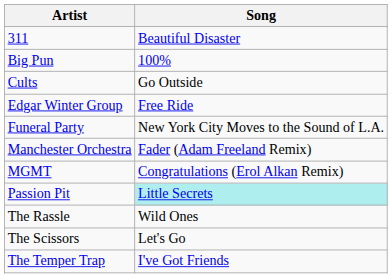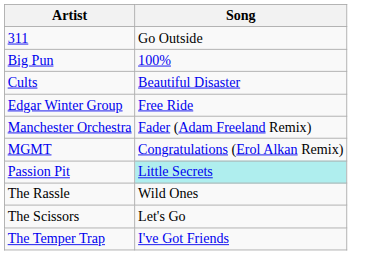311 | Song: Beautiful Disaster -> Go Outside
Cults | Song: Go Outside -> Beautiful Disaster
- row: Funeral Party | New York City Moves to the Sound of L.A.
